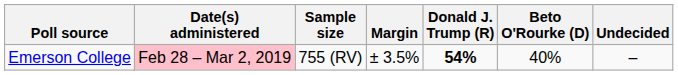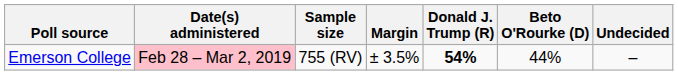Emerson College | Beto O'Rourke (D): 40% -> 44%
